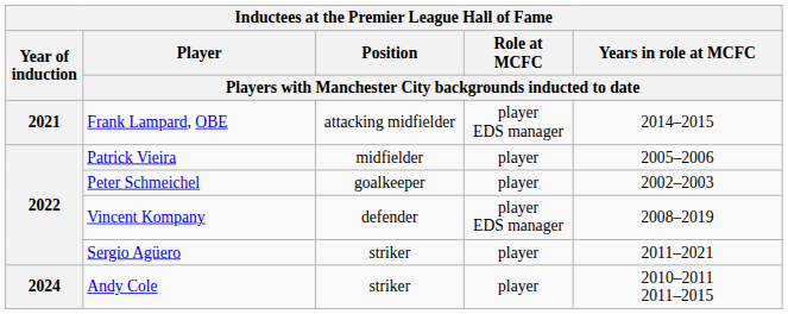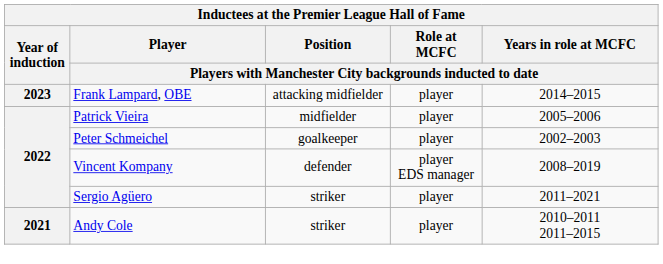Frank Lampard, OBE | Year of induction: 2021 -> 2023
Frank Lampard, OBE | column 4: player EDS manager -> player
Andy Cole | Year of induction: 2024 -> 2021
